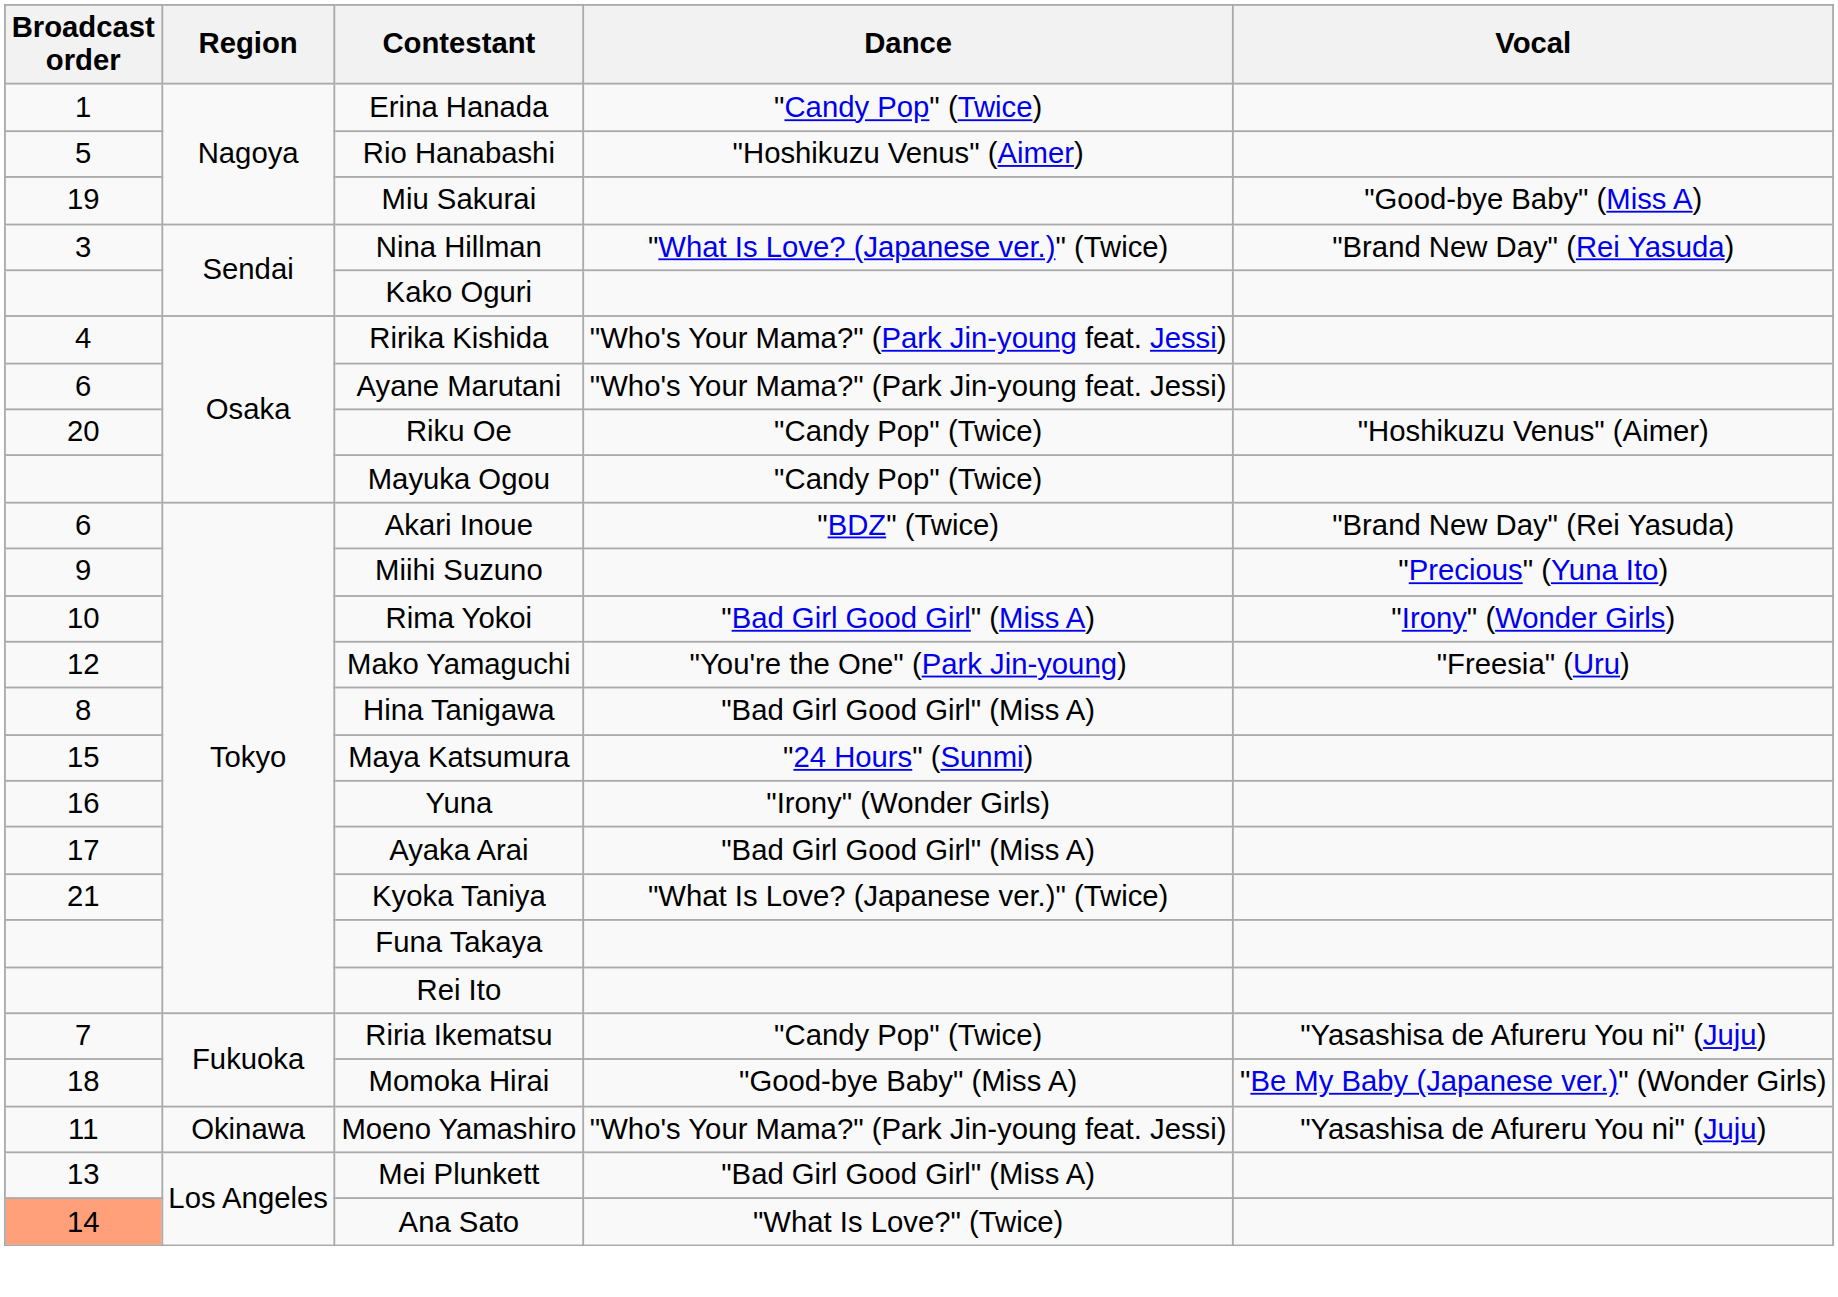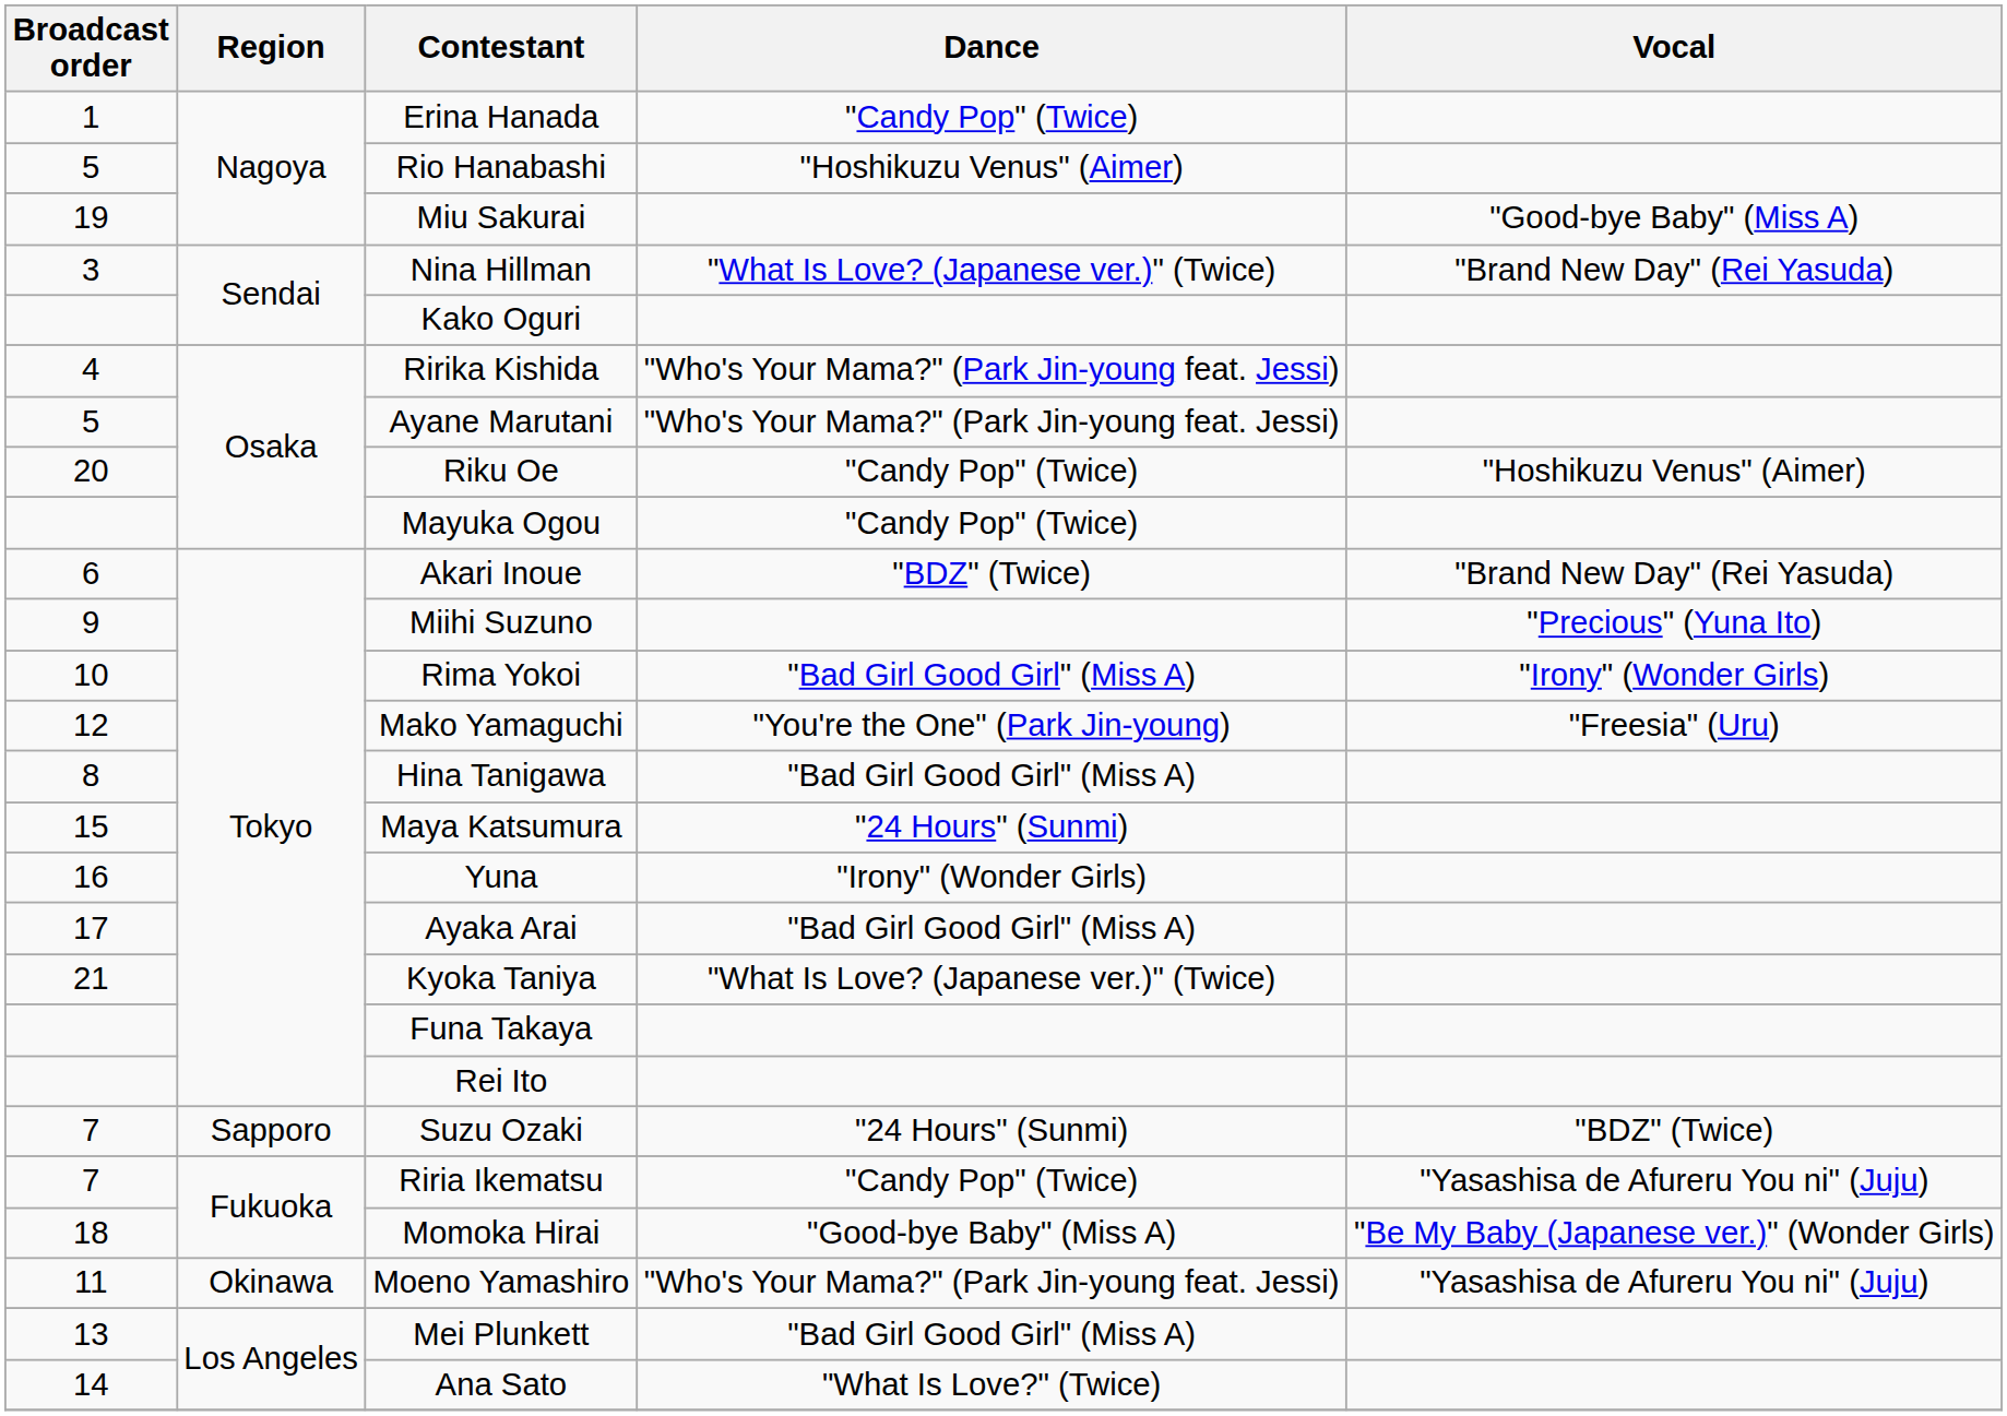Ayane Marutani | Broadcast order: 6 -> 5
+ row: 7 | Sapporo | Suzu Ozaki | "24 Hours" (Sunmi) | "BDZ" (Twice)
Ana Sato | Broadcast order: lightsalmon background -> no background
